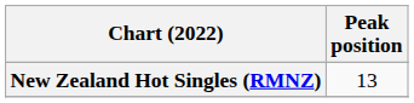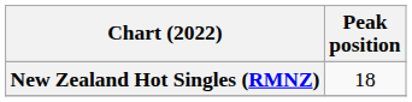New Zealand Hot Singles (RMNZ) | Peak position: 13 -> 18
